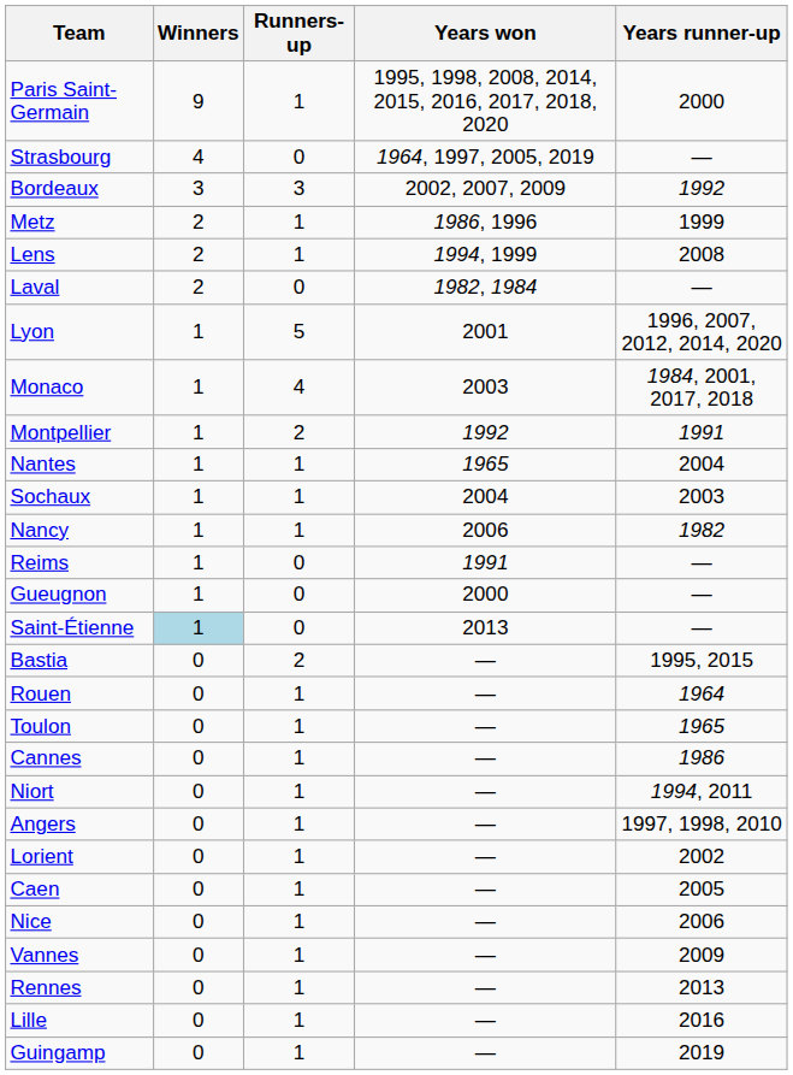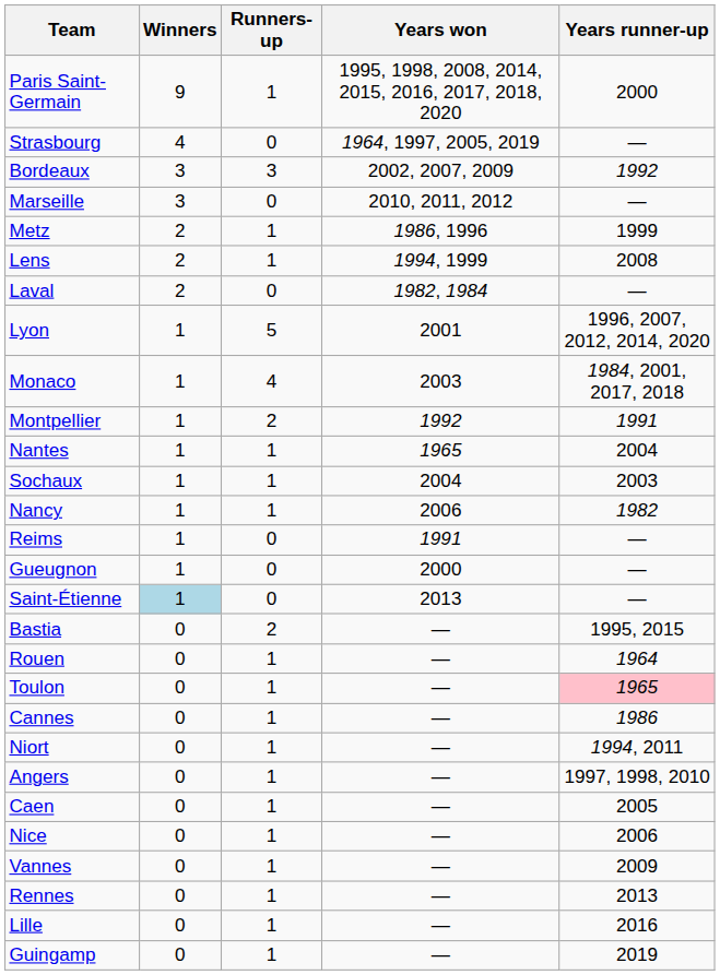+ row: Marseille | 3 | 0 | 2010, 2011, 2012 | —
Toulon | Years runner-up: no background -> pink background
- row: Lorient | 0 | 1 | — | 2002
